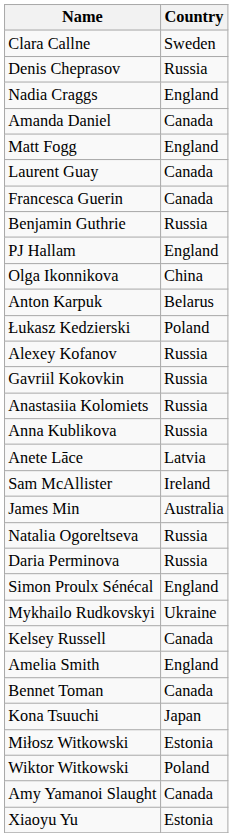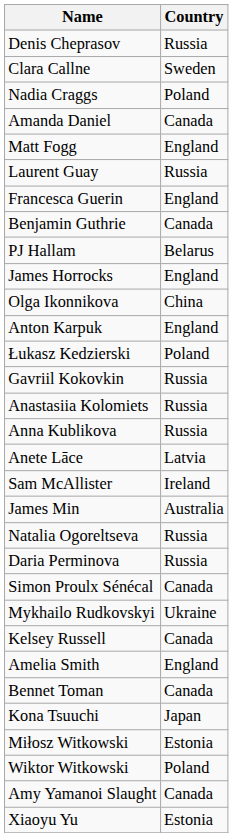rows swapped: Clara Callne <-> Denis Cheprasov
Nadia Craggs | Country: England -> Poland
Laurent Guay | Country: Canada -> Russia
Francesca Guerin | Country: Canada -> England
Benjamin Guthrie | Country: Russia -> Canada
PJ Hallam | Country: England -> Belarus
+ row: James Horrocks | England
Anton Karpuk | Country: Belarus -> England
- row: Alexey Kofanov | Russia
Simon Proulx Sénécal | Country: England -> Canada
